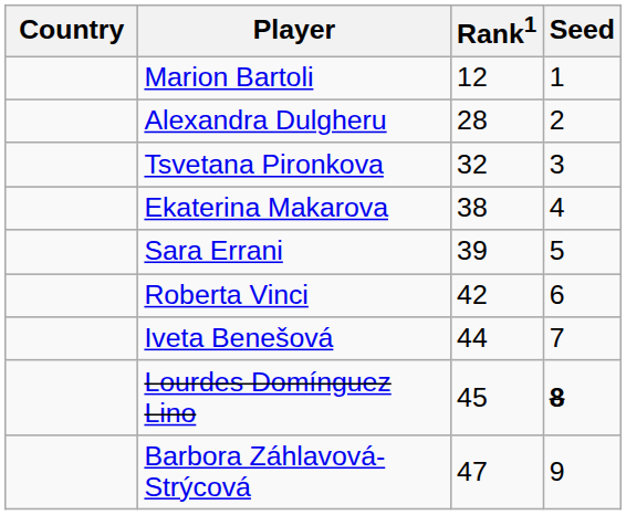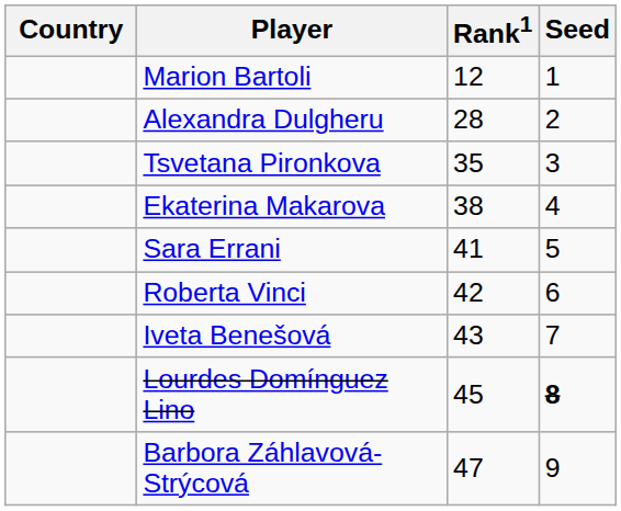Tsvetana Pironkova | Rank1: 32 -> 35
Sara Errani | Rank1: 39 -> 41
Iveta Benešová | Rank1: 44 -> 43
